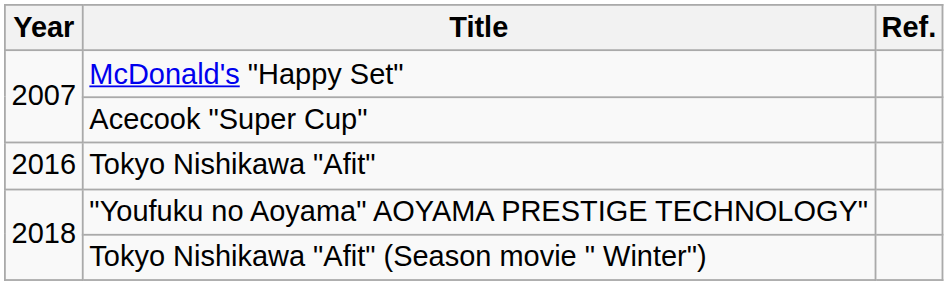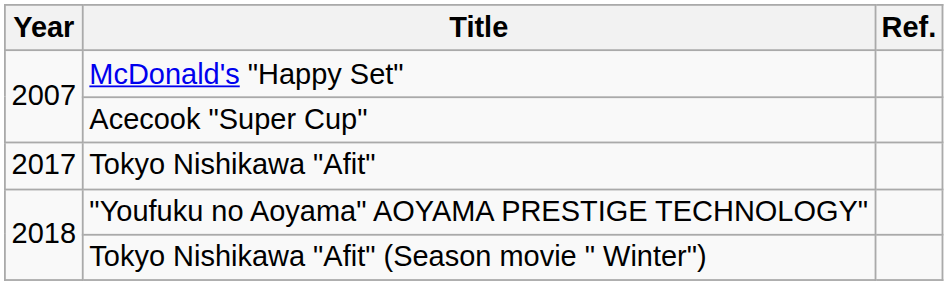Tokyo Nishikawa "Afit" | Year: 2016 -> 2017
